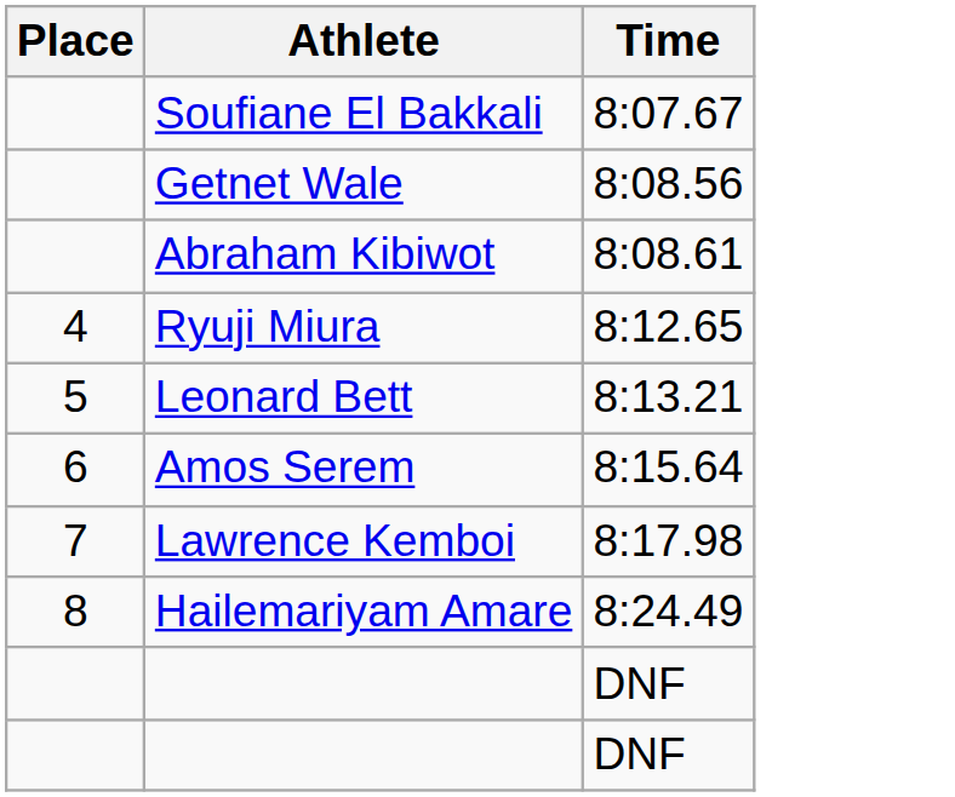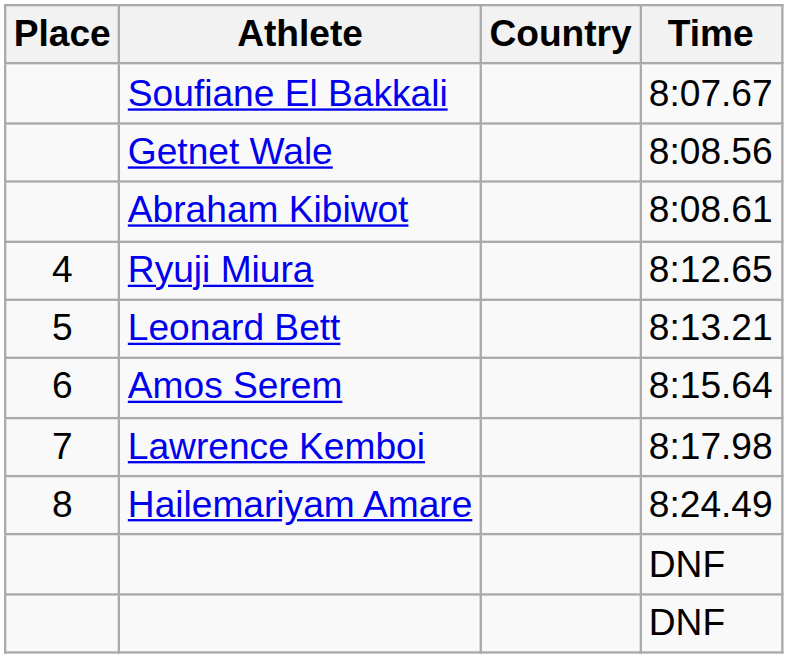+ column: Country
